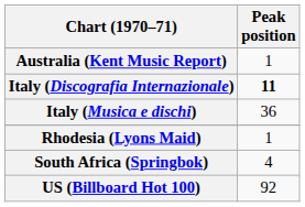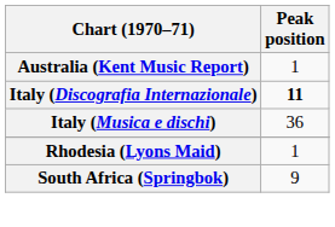South Africa (Springbok) | Peak position: 4 -> 9
- row: US (Billboard Hot 100) | 92
